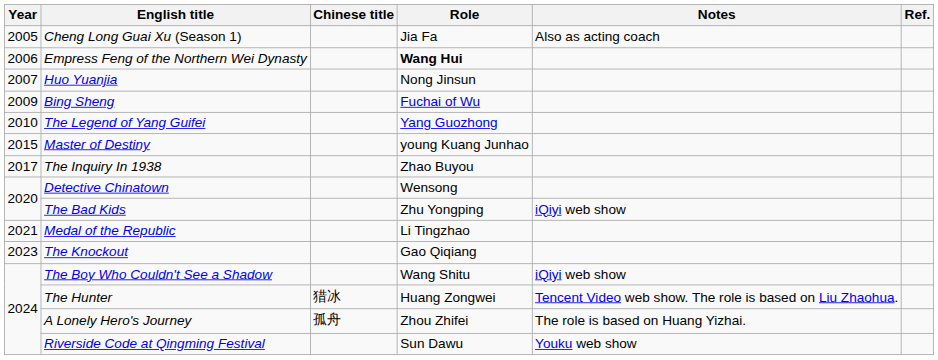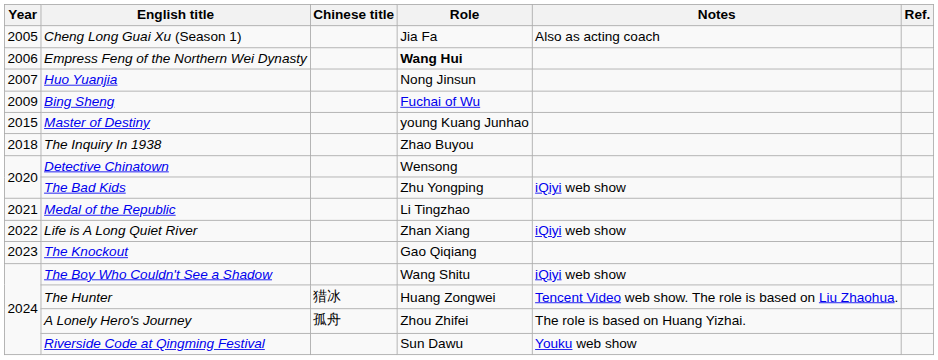- row: 2010 | The Legend of Yang Guifei | Yang Guozhong
The Inquiry In 1938 | Year: 2017 -> 2018
+ row: 2022 | Life is A Long Quiet River | Zhan Xiang | iQiyi web show
